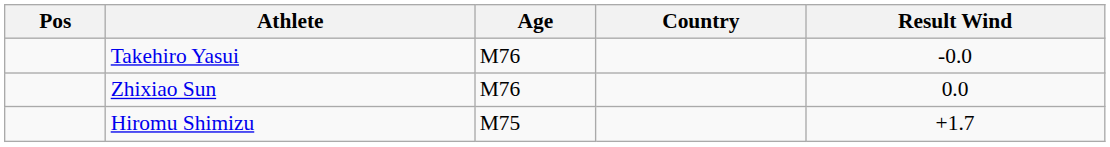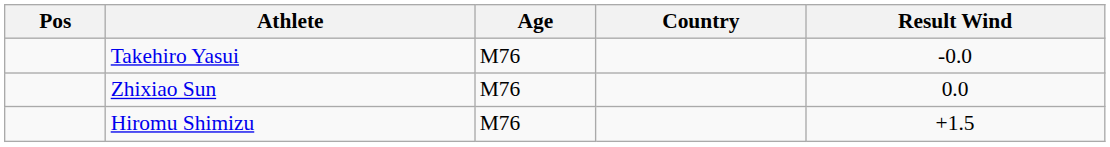Hiromu Shimizu | Age: M75 -> M76
Hiromu Shimizu | Result Wind: +1.7 -> +1.5
